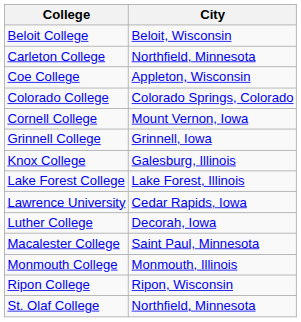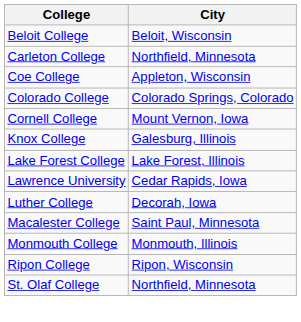- row: Grinnell College | Grinnell, Iowa
